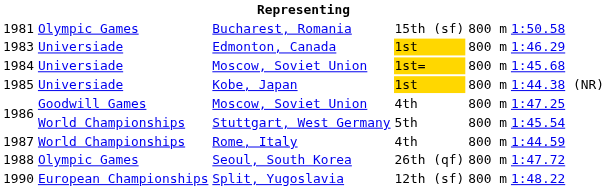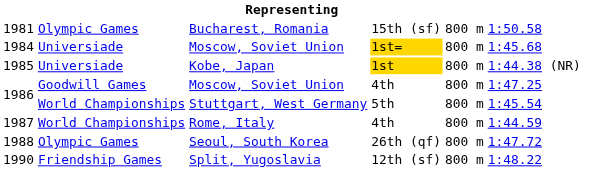- row: 1983 | Universiade | Edmonton, Canada | 1st | 800 m | 1:46.29
1990 | column 2: European Championships -> Friendship Games
